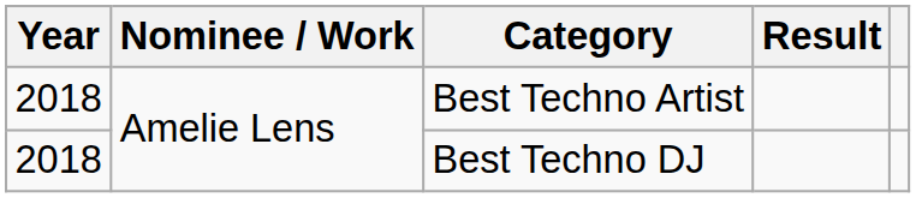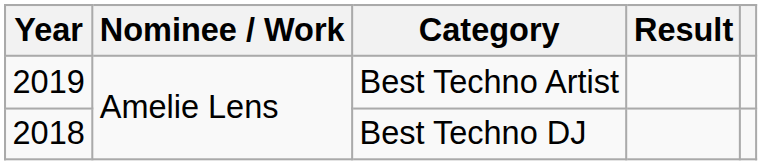Best Techno Artist | Year: 2018 -> 2019
